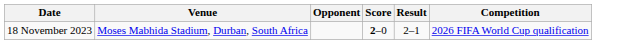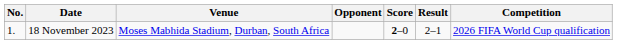+ column: No. | 1.
